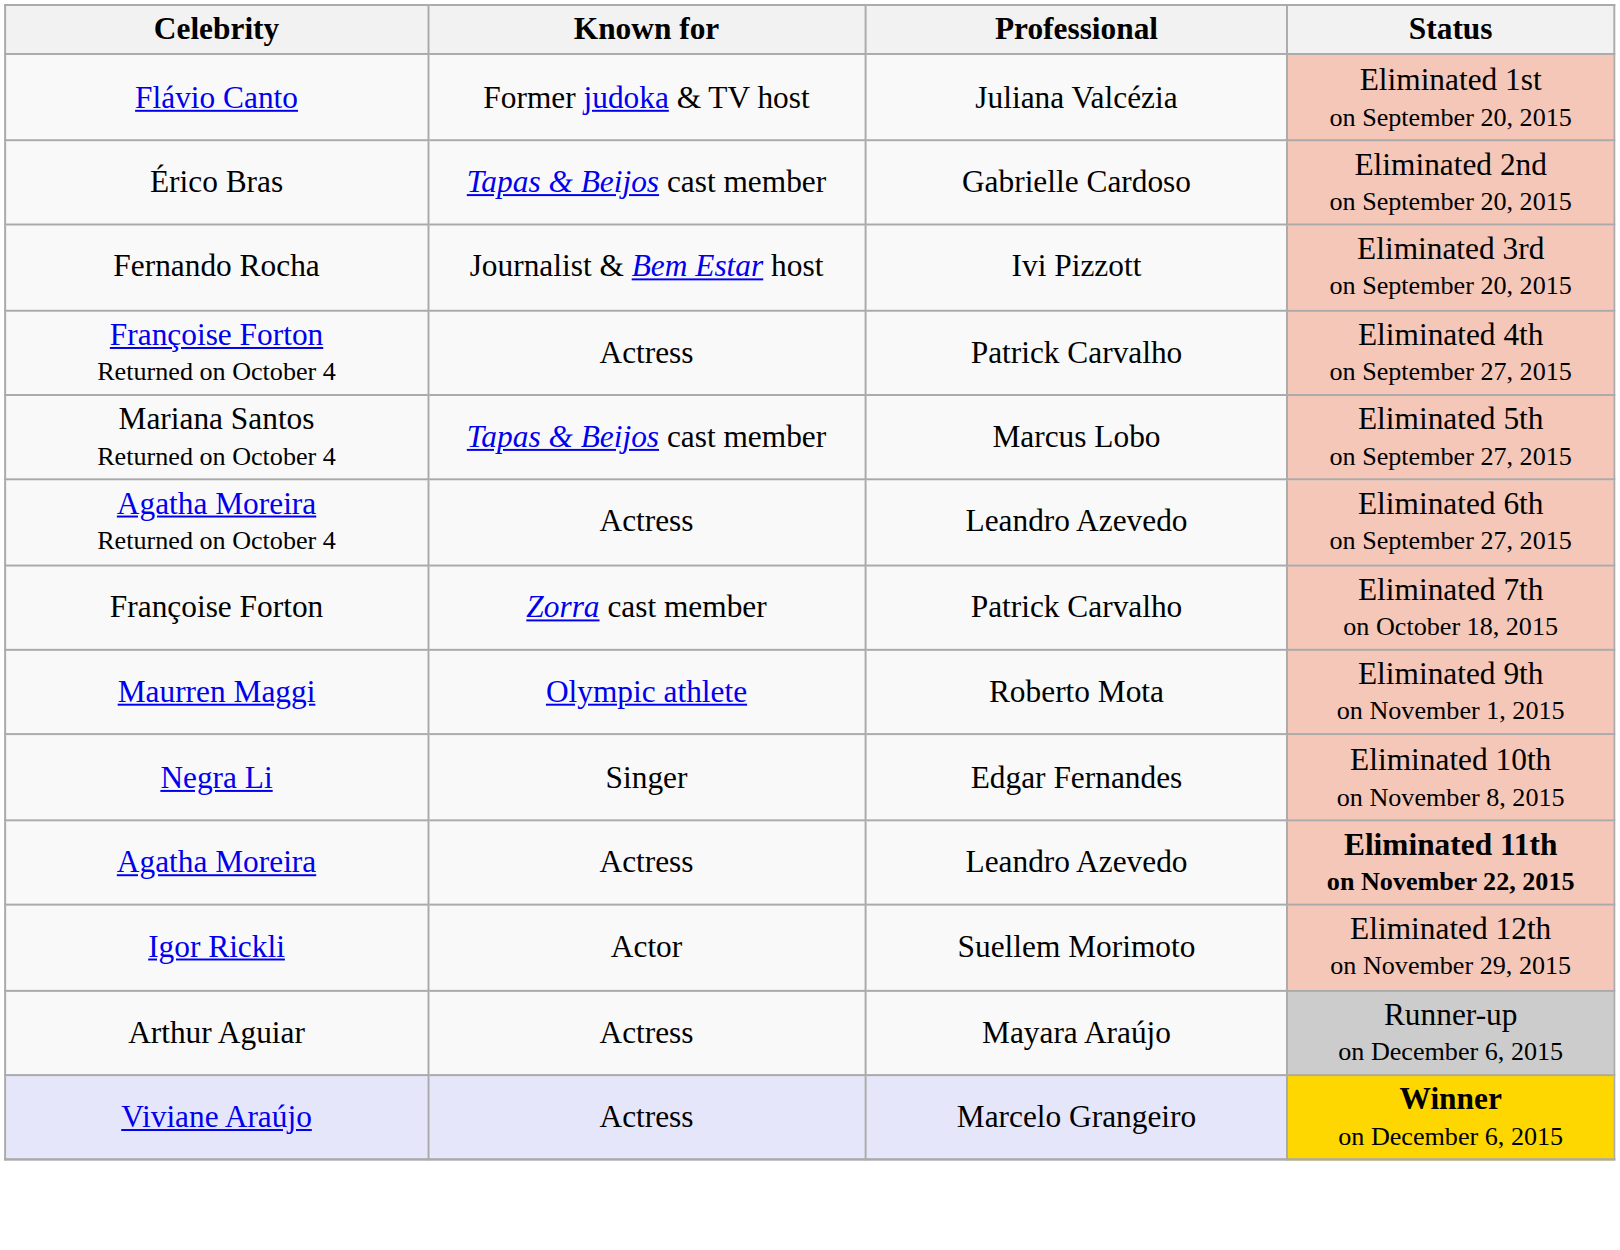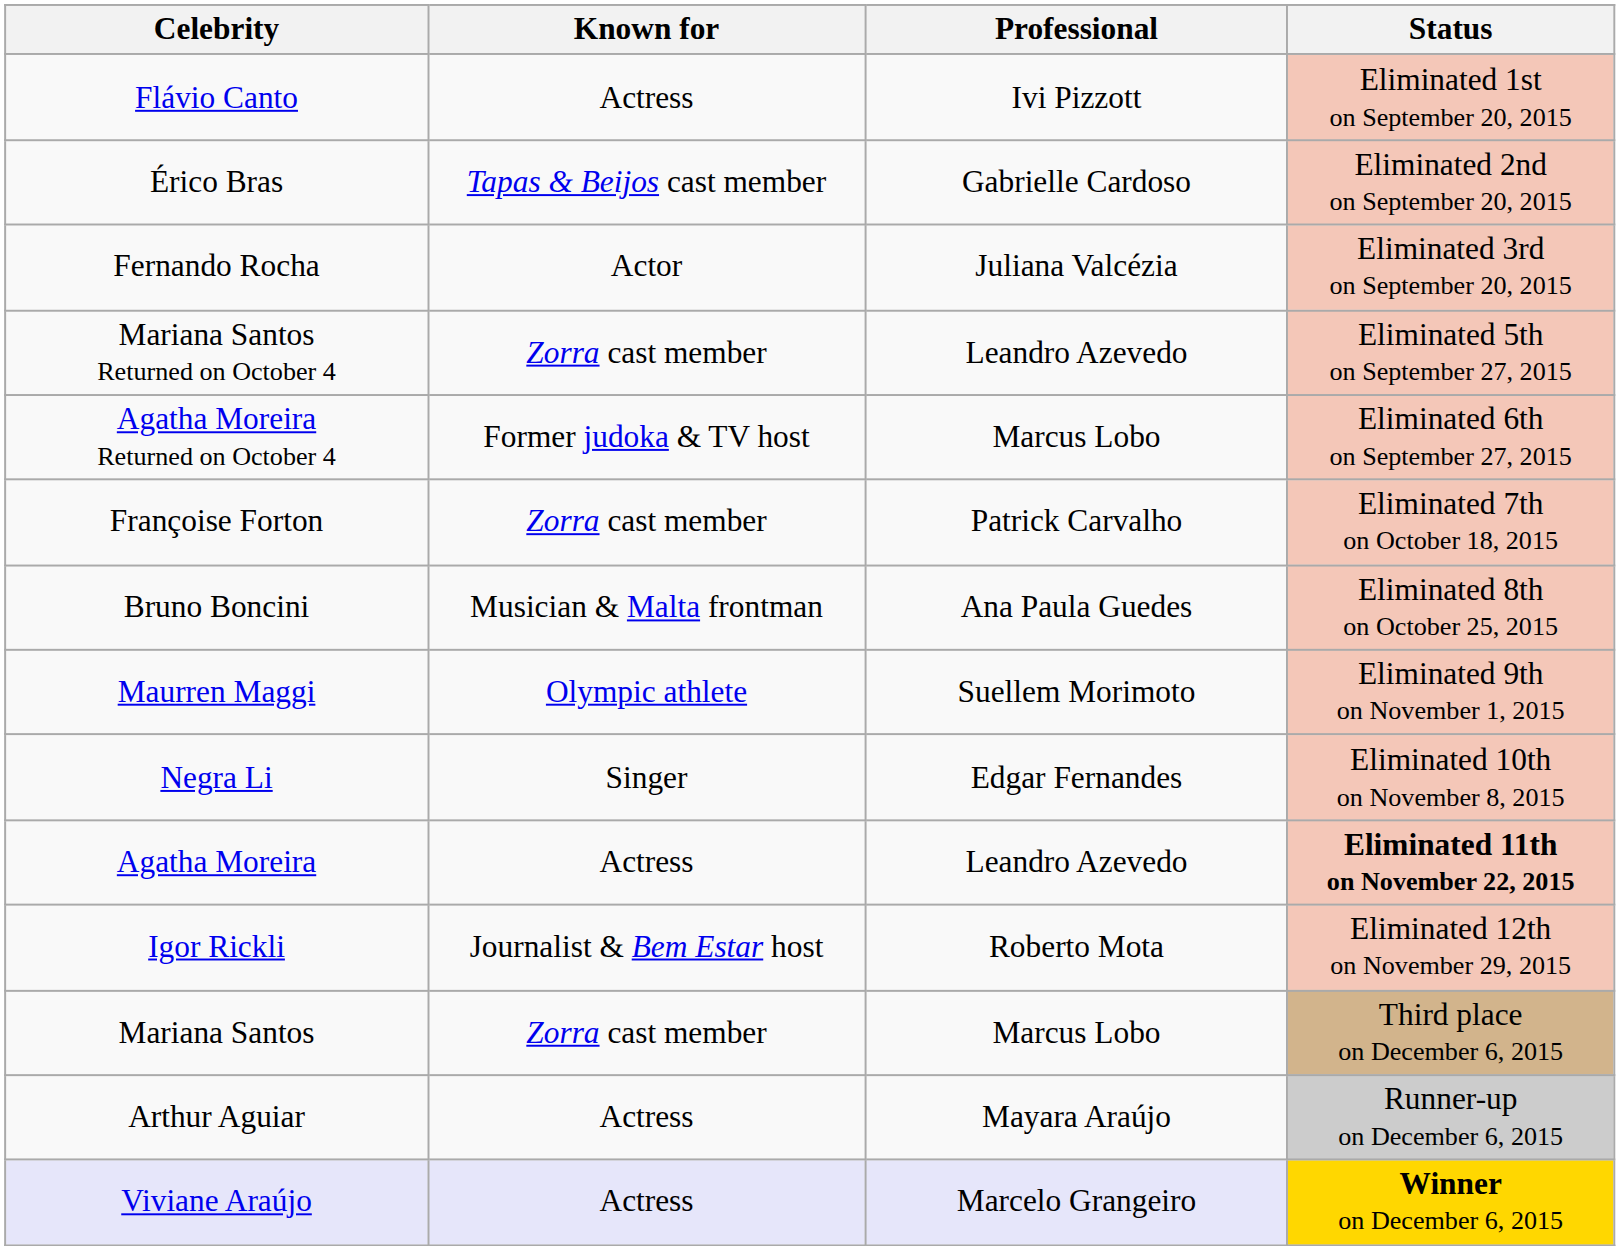Flávio Canto | Known for: Former judoka & TV host -> Actress
Flávio Canto | Professional: Juliana Valcézia -> Ivi Pizzott
Fernando Rocha | Known for: Journalist & Bem Estar host -> Actor
Fernando Rocha | Professional: Ivi Pizzott -> Juliana Valcézia
- row: Françoise Forton Returned on October 4 | Actress | Patrick Carvalho | Eliminated 4th on September 27, 2015
Mariana Santos Returned on October 4 | Known for: Tapas & Beijos cast member -> Zorra cast member
Mariana Santos Returned on October 4 | Professional: Marcus Lobo -> Leandro Azevedo
Agatha Moreira Returned on October 4 | Known for: Actress -> Former judoka & TV host
Agatha Moreira Returned on October 4 | Professional: Leandro Azevedo -> Marcus Lobo
+ row: Bruno Boncini | Musician & Malta frontman | Ana Paula Guedes | Eliminated 8th on October 25, 2015
Maurren Maggi | Professional: Roberto Mota -> Suellem Morimoto
Igor Rickli | Known for: Actor -> Journalist & Bem Estar host
Igor Rickli | Professional: Suellem Morimoto -> Roberto Mota
+ row: Mariana Santos | Zorra cast member | Marcus Lobo | Third place on December 6, 2015
